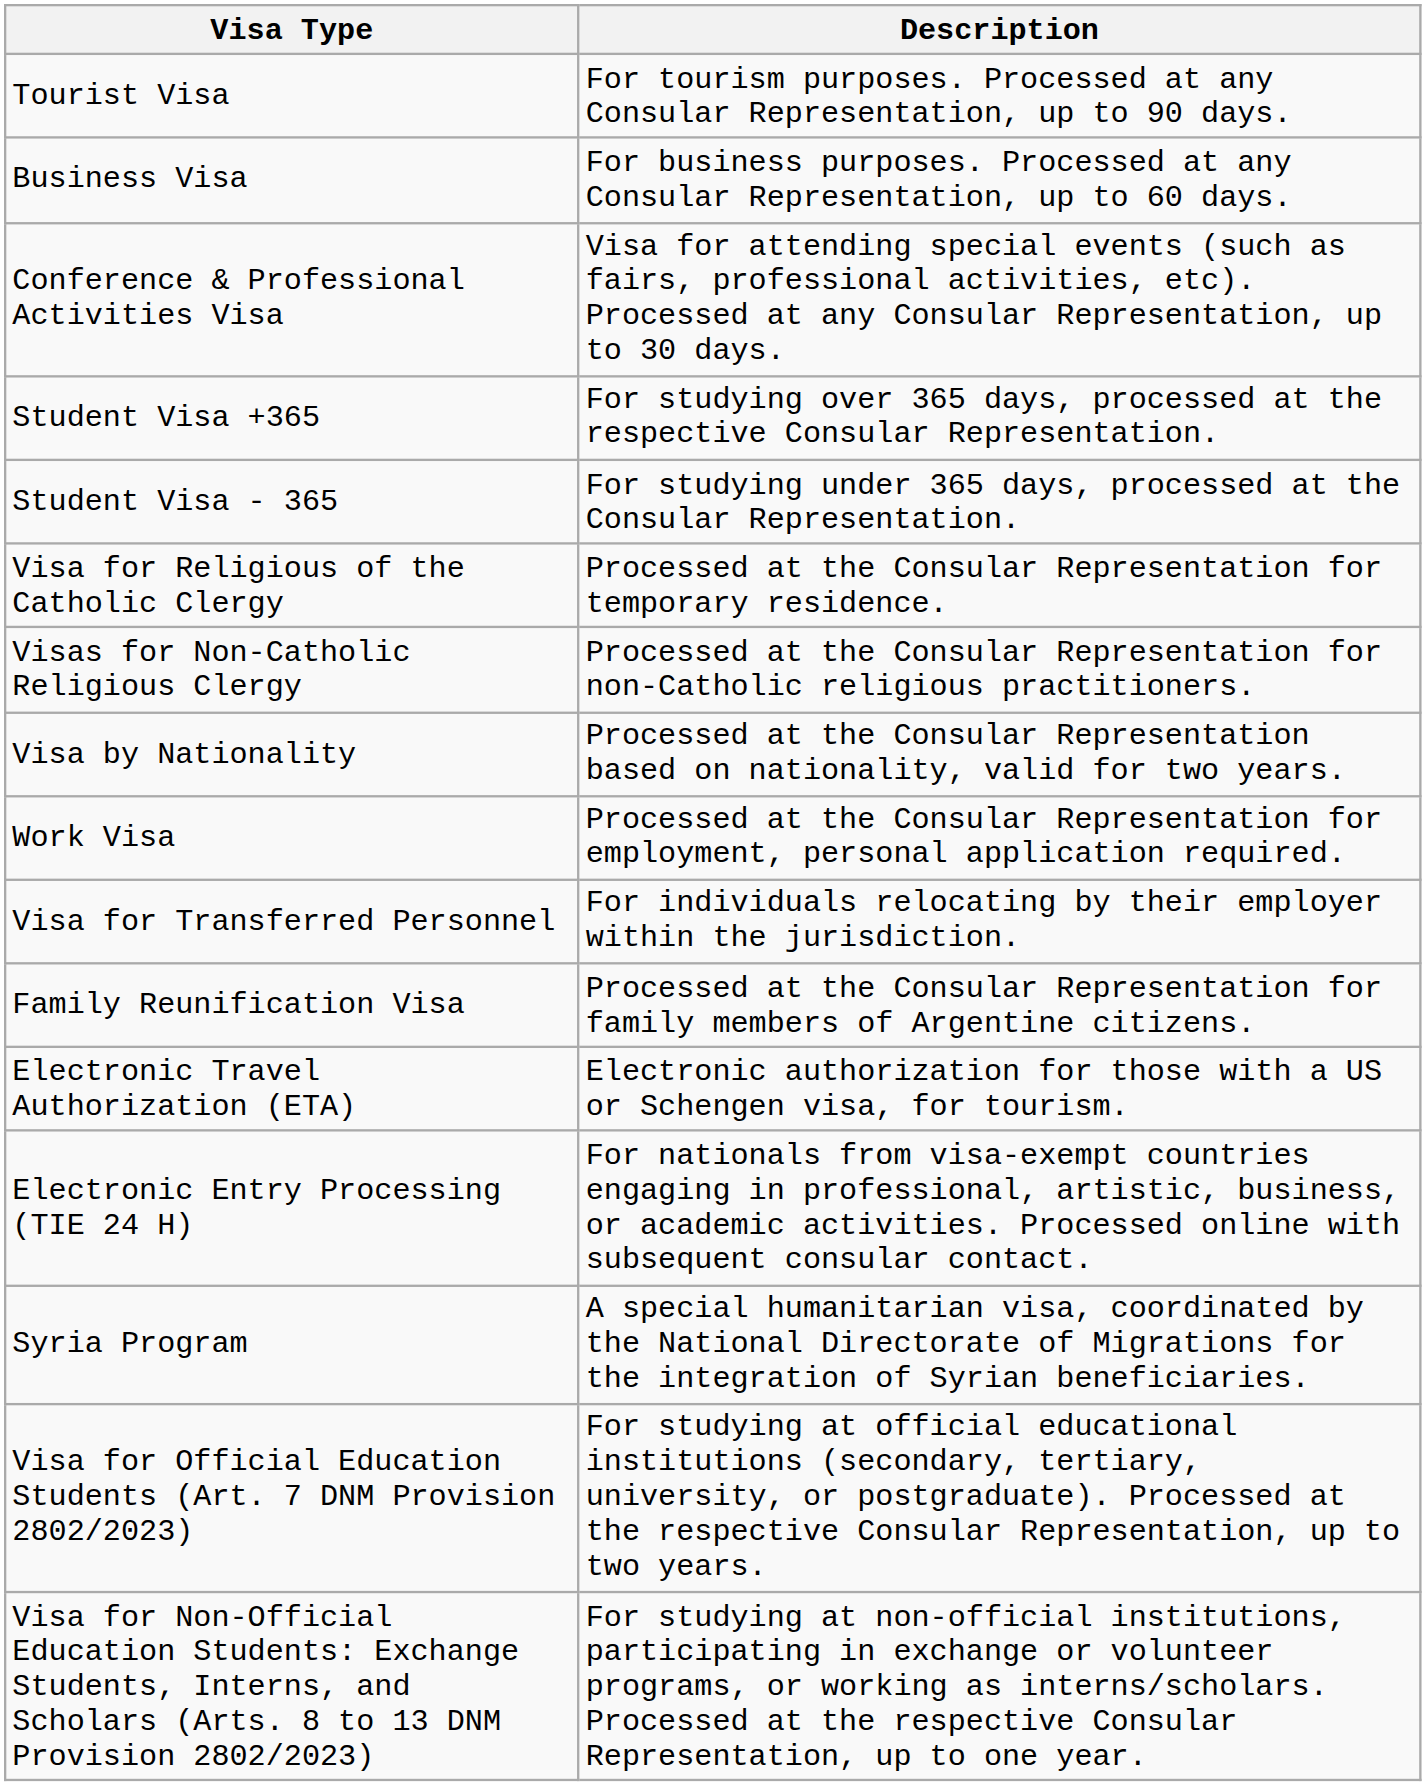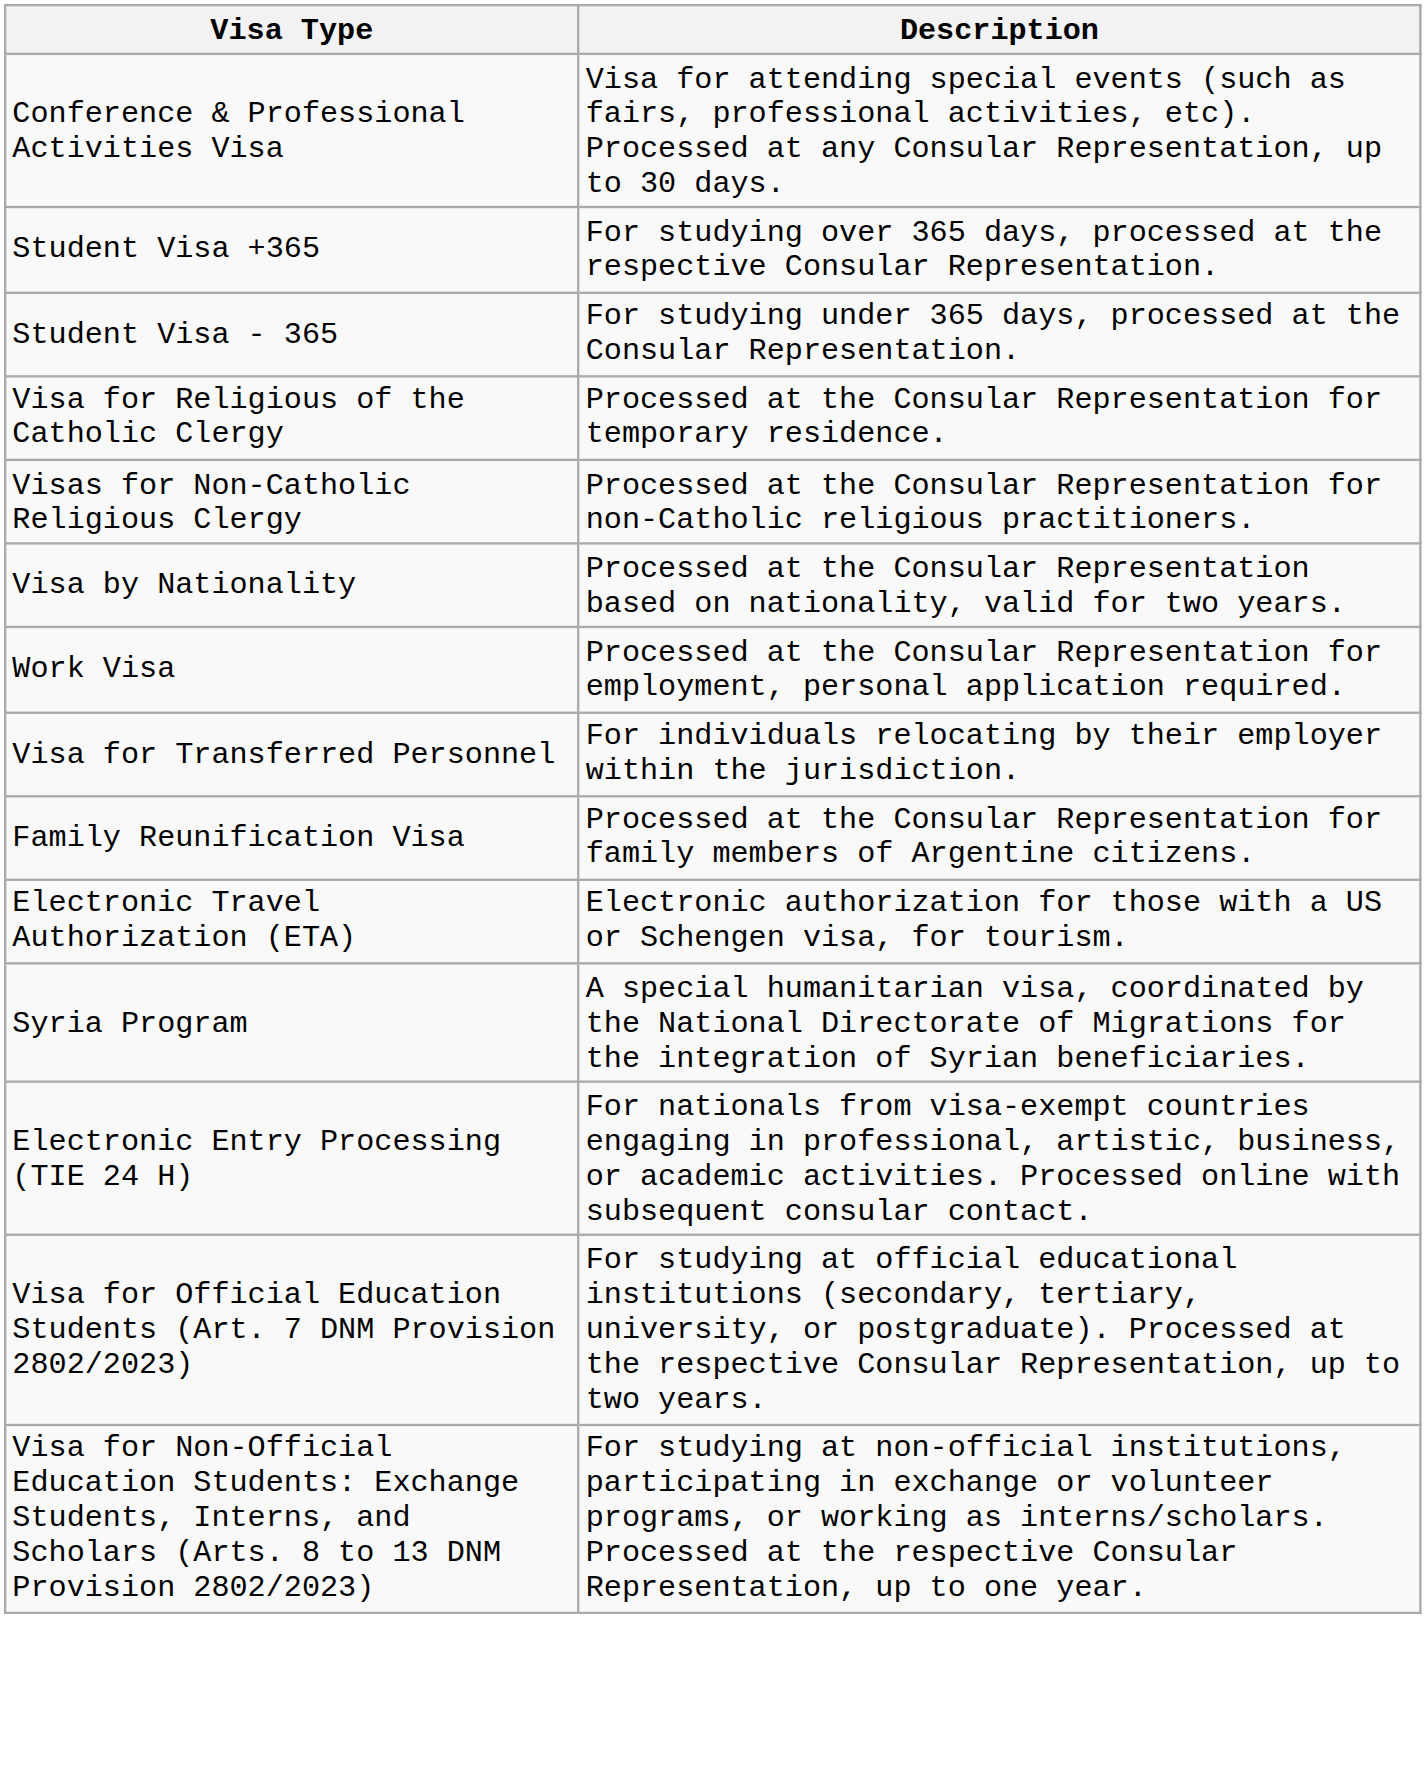- row: Tourist Visa | For tourism purposes. Processed at any Consular Representation, up to 90 days.
- row: Business Visa | For business purposes. Processed at any Consular Representation, up to 60 days.
rows swapped: Syria Program <-> Electronic Entry Processing (TIE 24 H)
